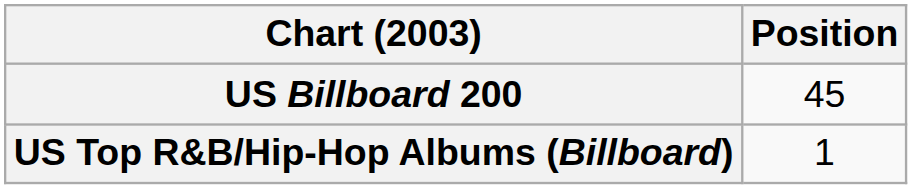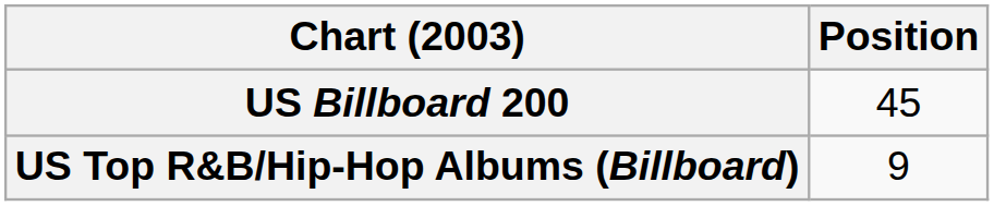US Top R&B/Hip-Hop Albums (Billboard) | Position: 1 -> 9
